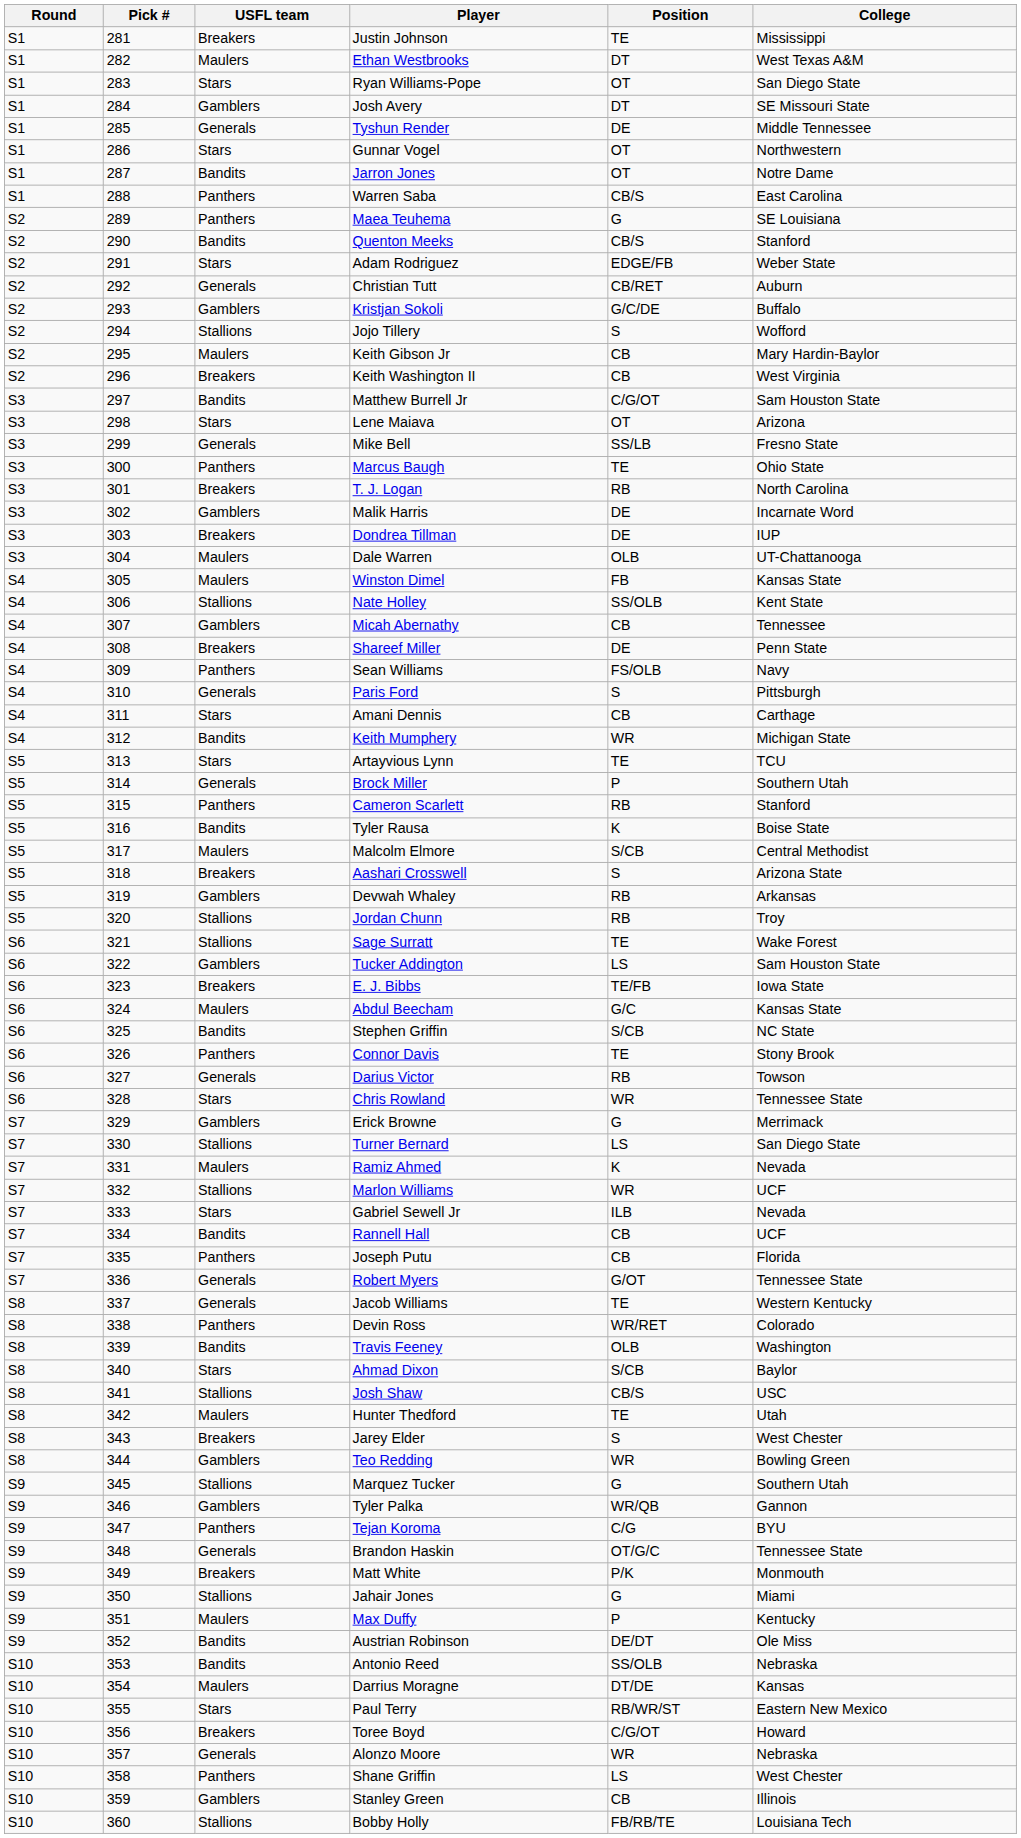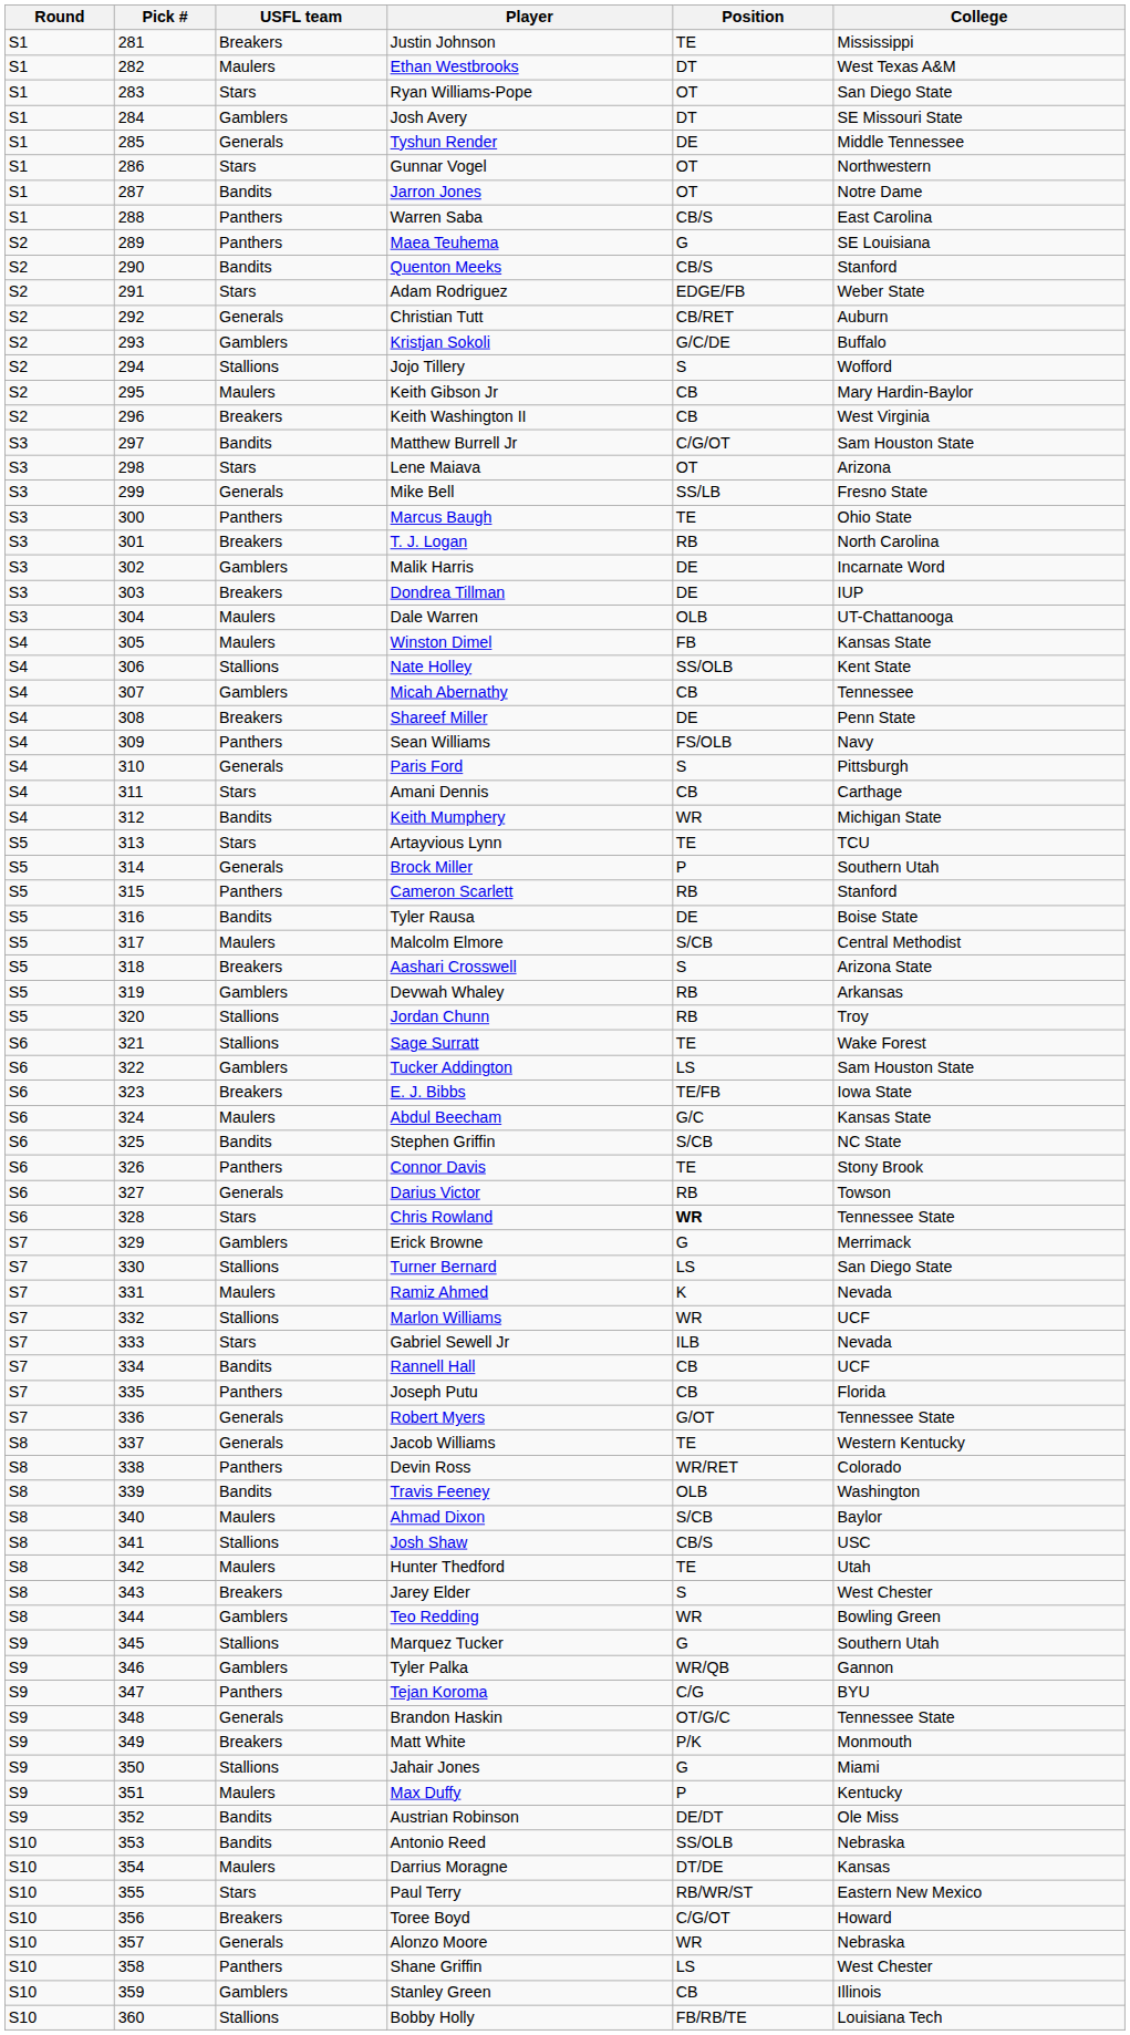Tyler Rausa | Position: K -> DE
Chris Rowland | Position: normal -> bold
Ahmad Dixon | USFL team: Stars -> Maulers
